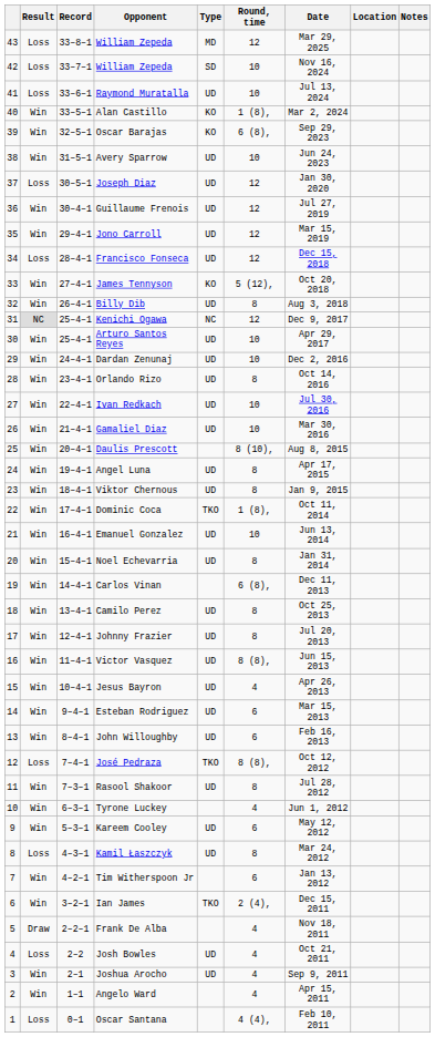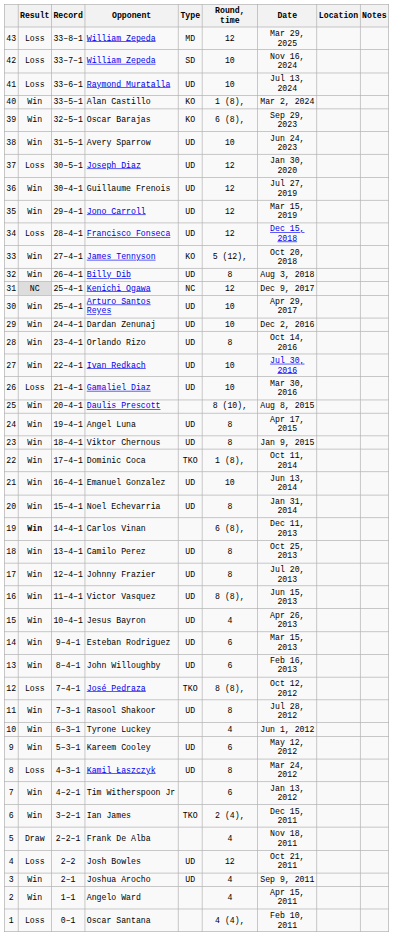Gamaliel Diaz | Result: Win -> Loss
Carlos Vinan | Result: normal -> bold
Josh Bowles | Round, time: 4 -> 12
